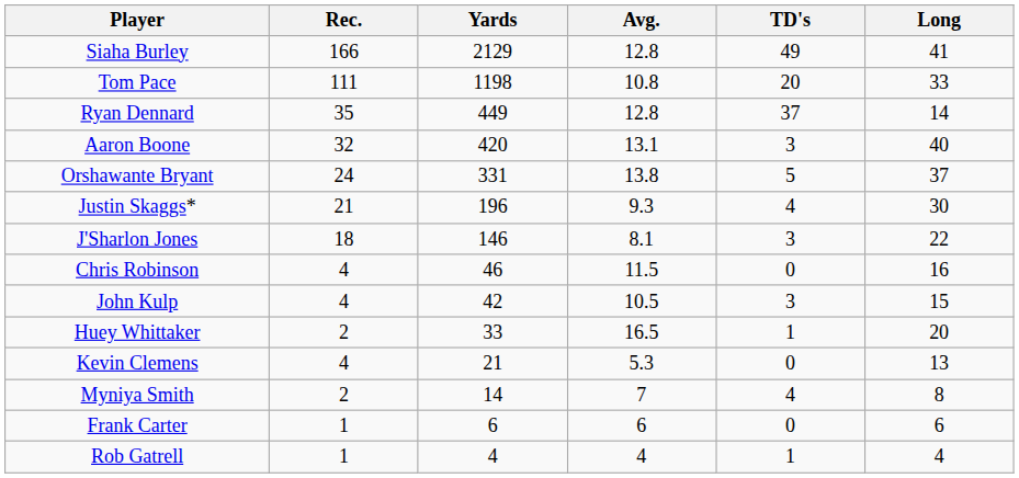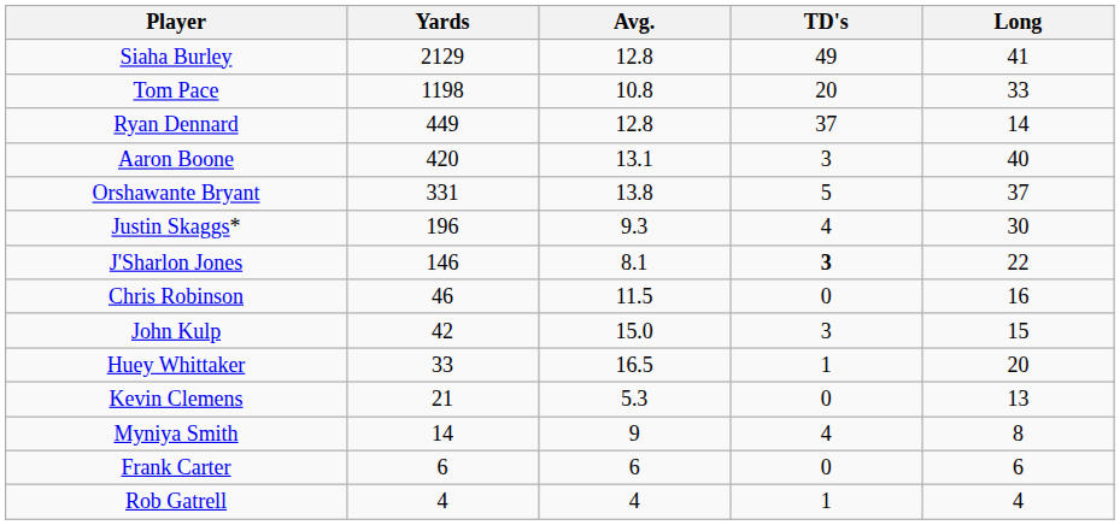- column: Rec. | 166 | 111 | 35 | 32 | 24 | 21 | 18 | 4 | 4 | 2 | 4 | 2 | 1 | 1
J'Sharlon Jones | TD's: normal -> bold
John Kulp | Avg.: 10.5 -> 15.0
Myniya Smith | Avg.: 7 -> 9
